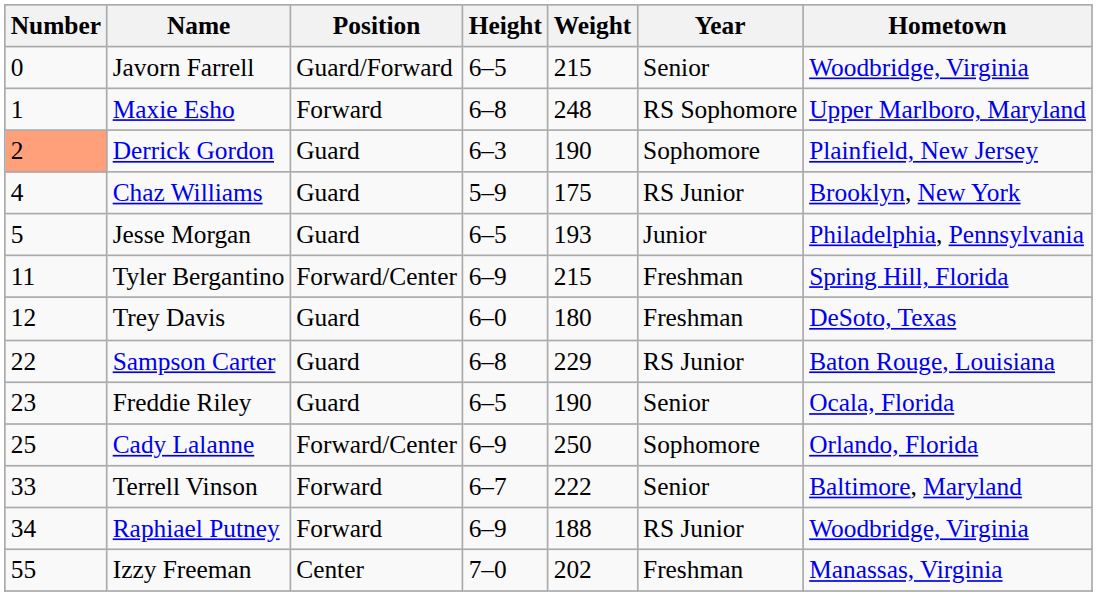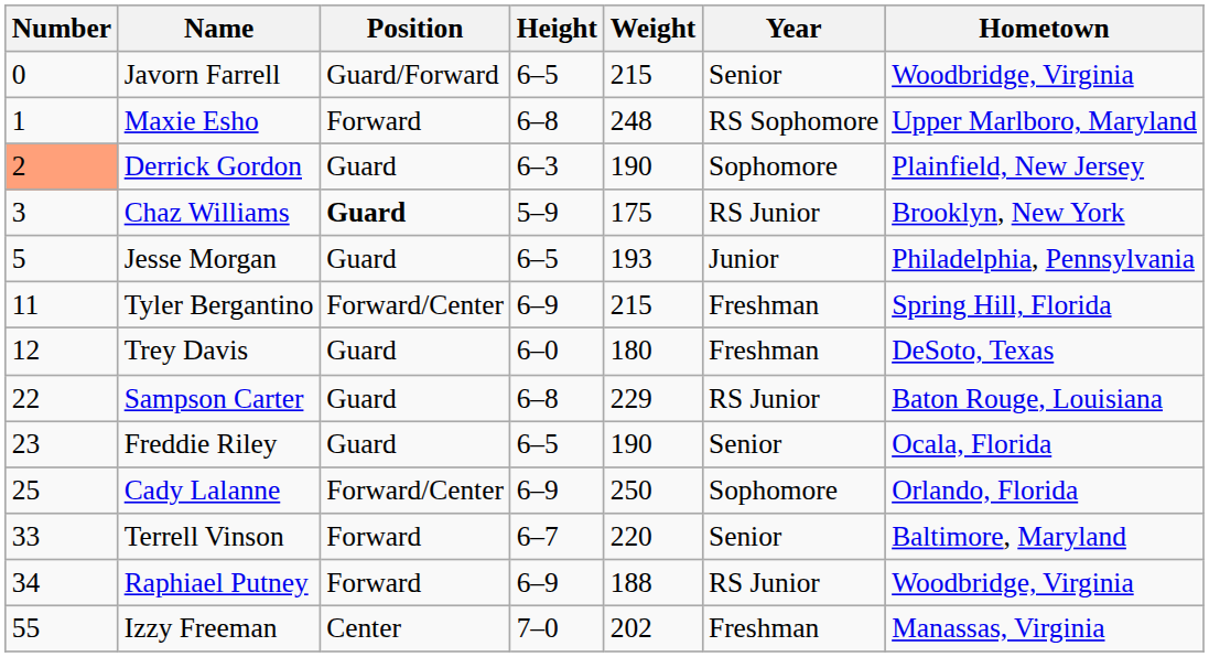Chaz Williams | Number: 4 -> 3
Chaz Williams | Position: normal -> bold
Terrell Vinson | Weight: 222 -> 220
